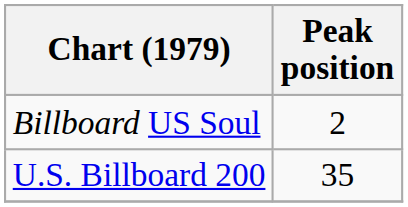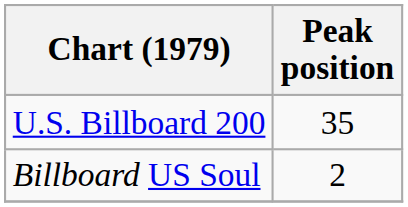rows swapped: U.S. Billboard 200 <-> Billboard US Soul
